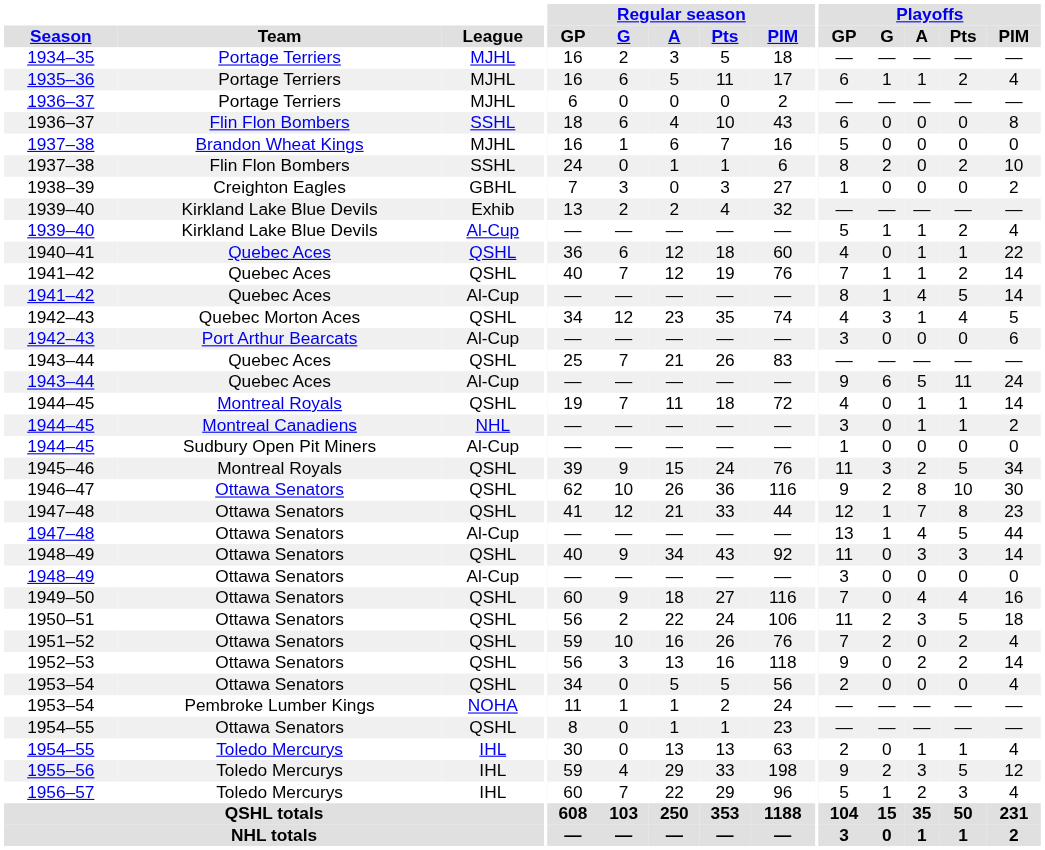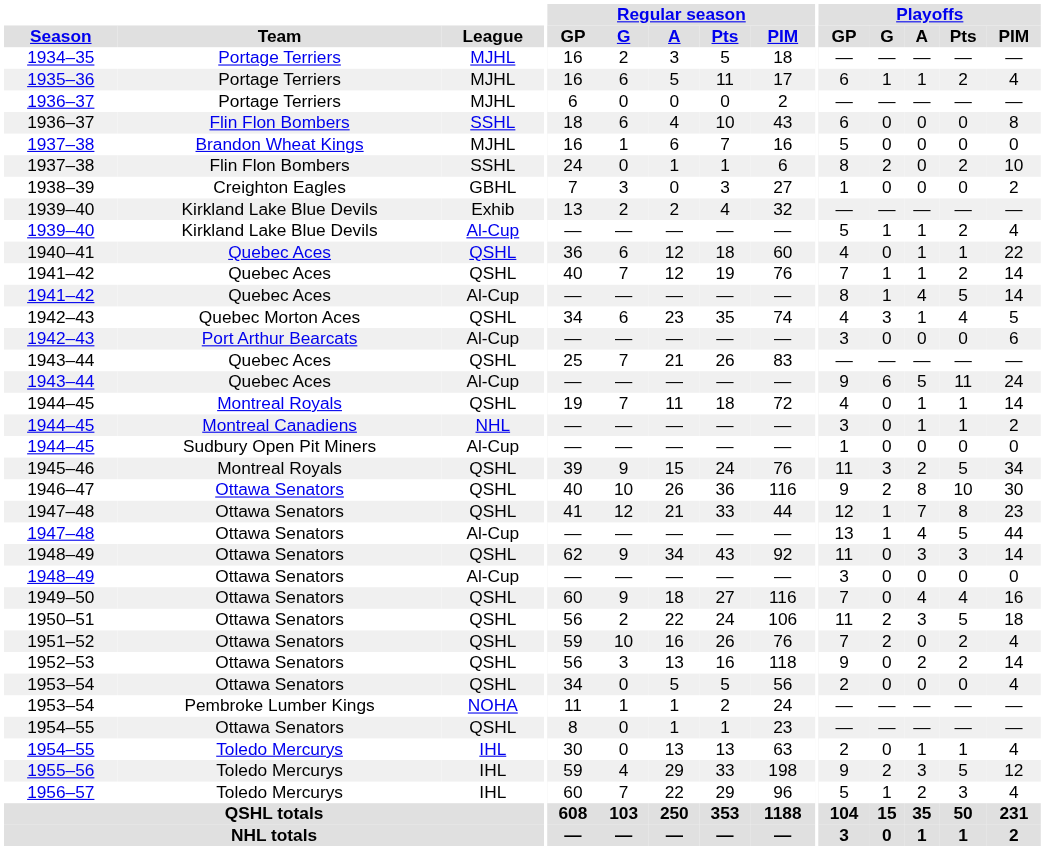1942–43 / QSHL | Regular season / G: 12 -> 6
1946–47 | Regular season / GP: 62 -> 40
1948–49 / QSHL | Regular season / GP: 40 -> 62
